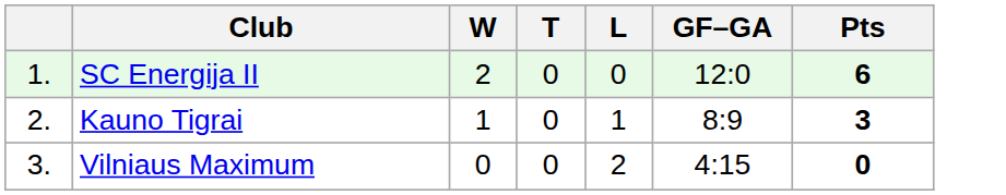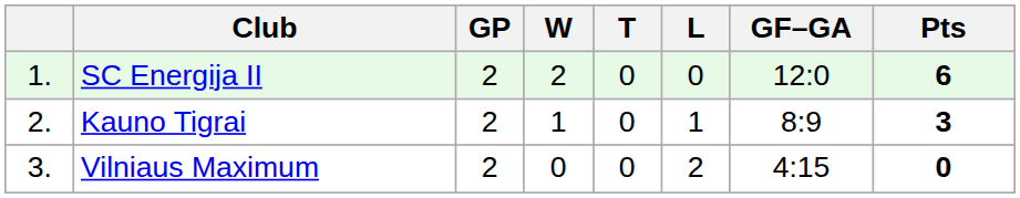+ column: GP | 2 | 2 | 2
